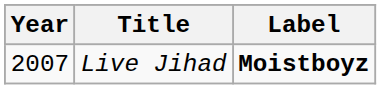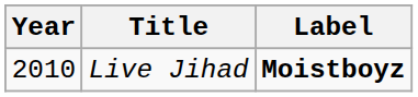Live Jihad | Year: 2007 -> 2010
